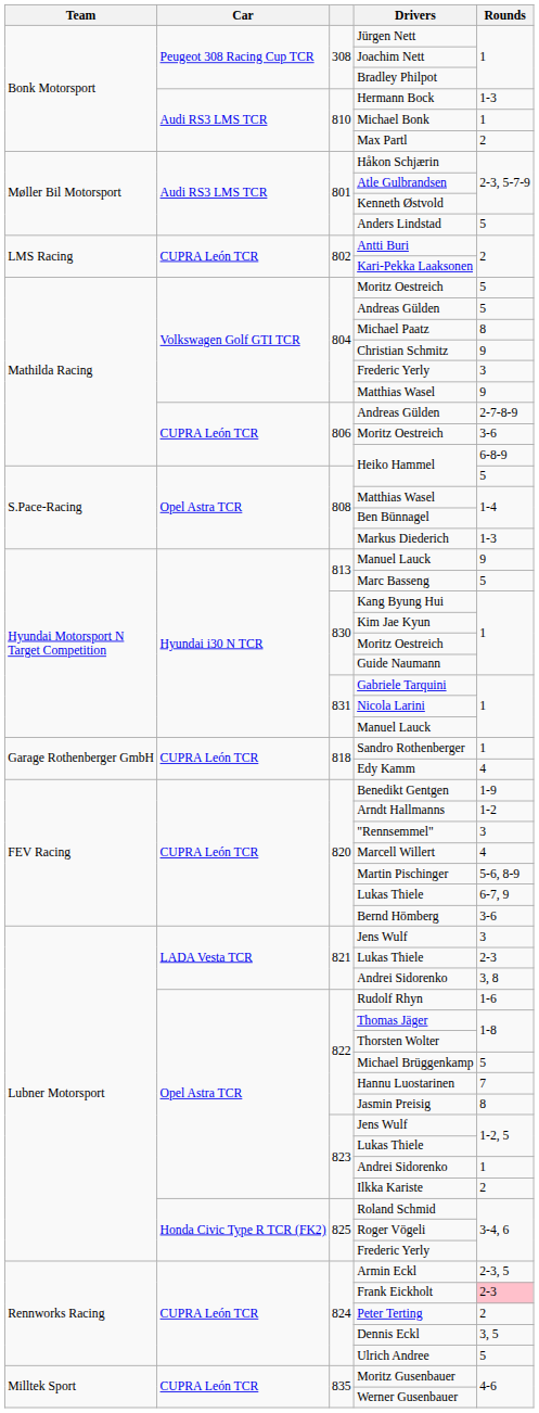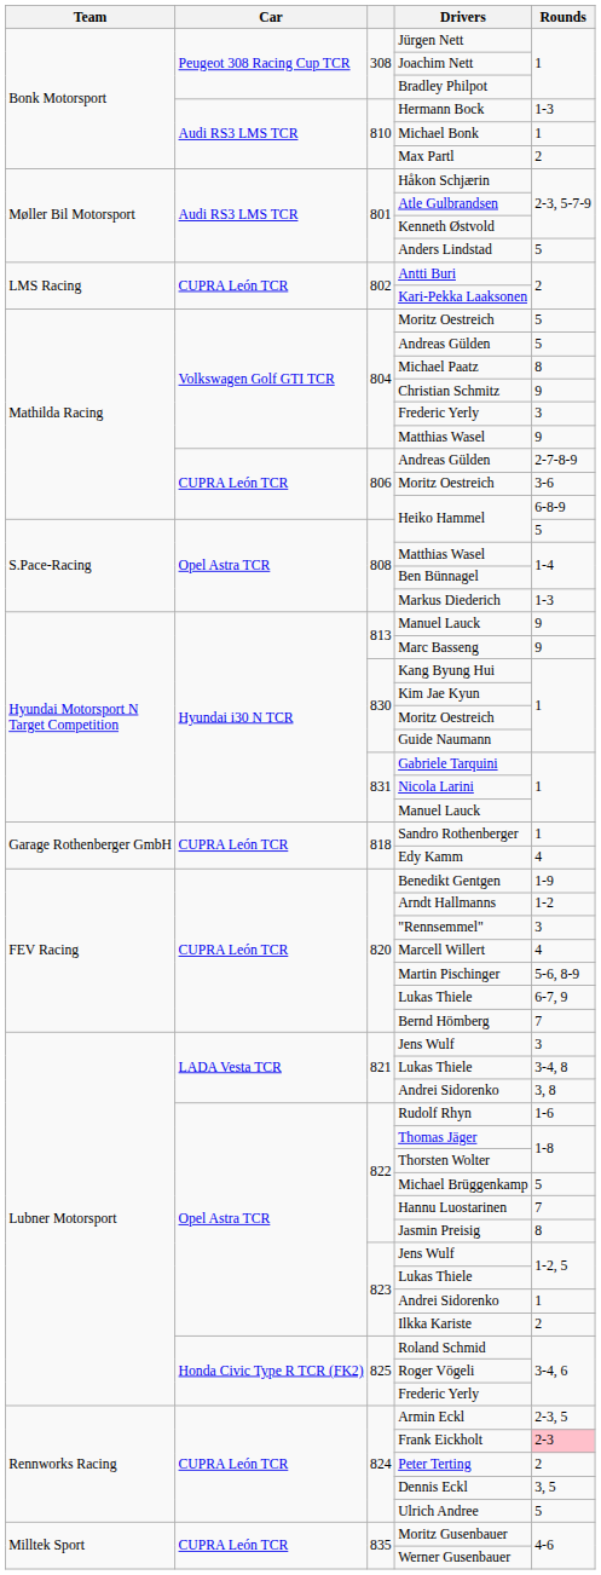Marc Basseng | Rounds: 5 -> 9
Bernd Hömberg | Rounds: 3-6 -> 7
821 / Lukas Thiele | Rounds: 2-3 -> 3-4, 8
